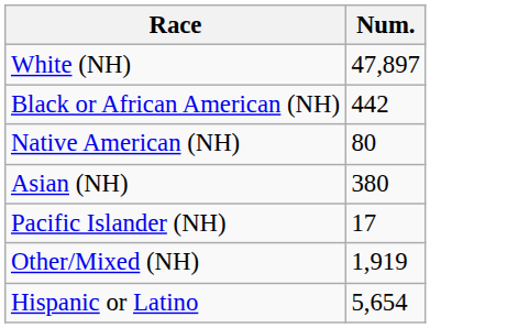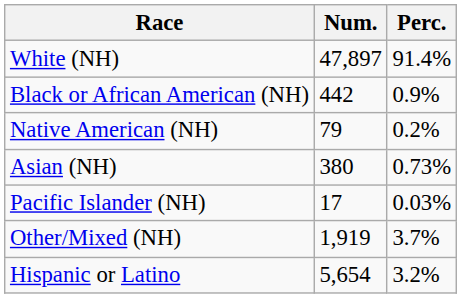+ column: Perc. | 91.4% | 0.9% | 0.2% | 0.73% | 0.03% | 3.7% | 3.2%
Native American (NH) | Num.: 80 -> 79
